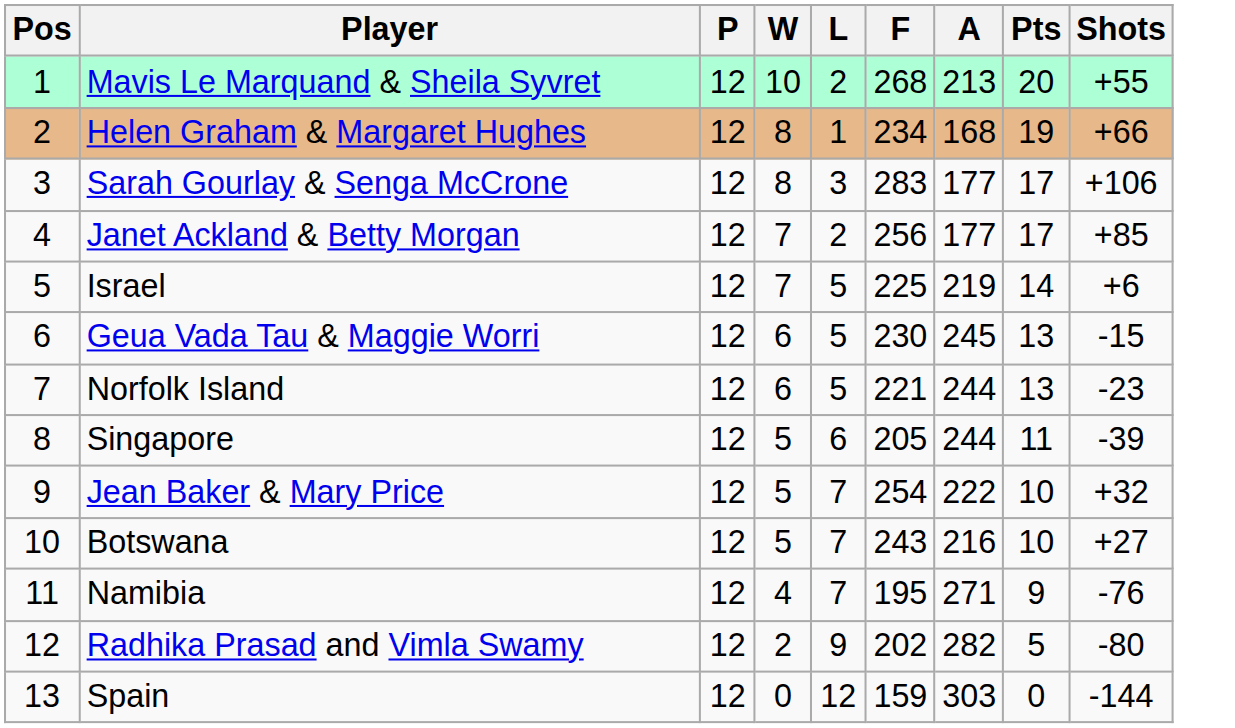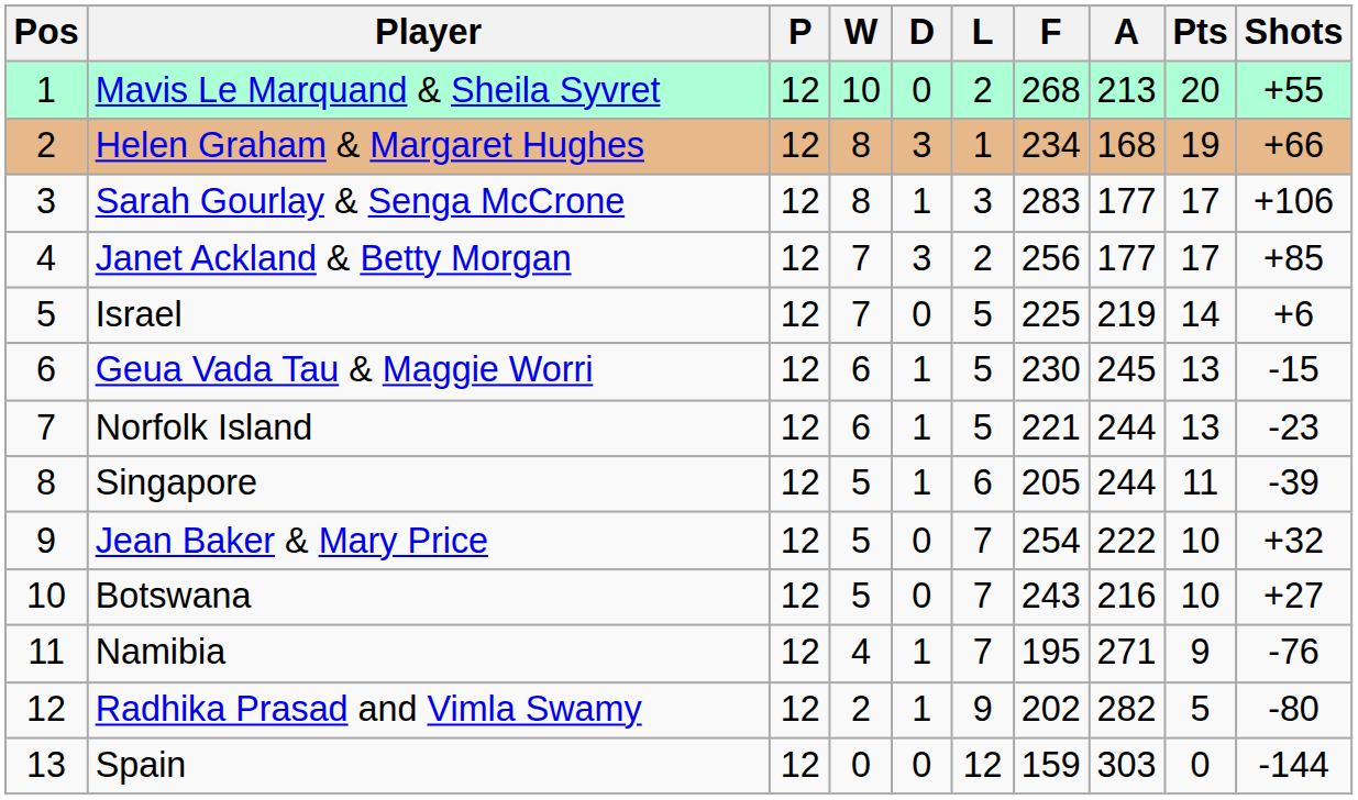+ column: D | 0 | 3 | 1 | 3 | 0 | 1 | 1 | 1 | 0 | 0 | 1 | 1 | 0
